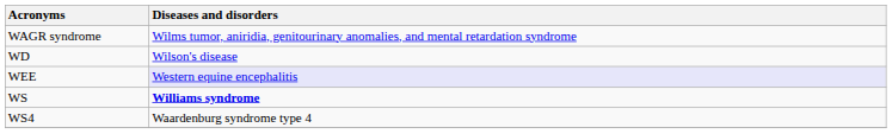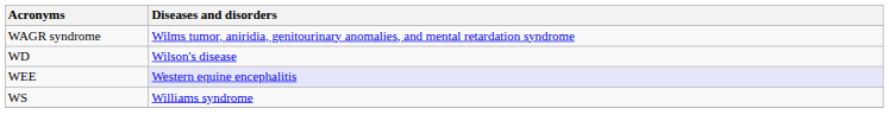WS | Diseases and disorders: bold -> normal
- row: WS4 | Waardenburg syndrome type 4
